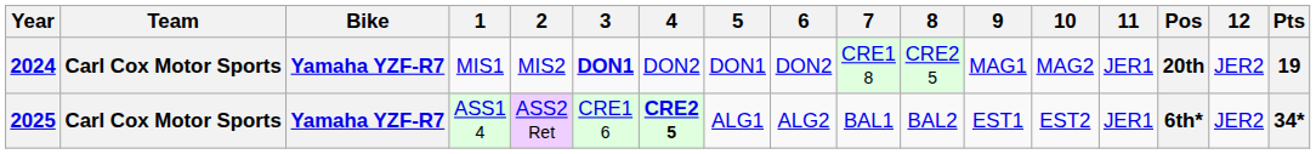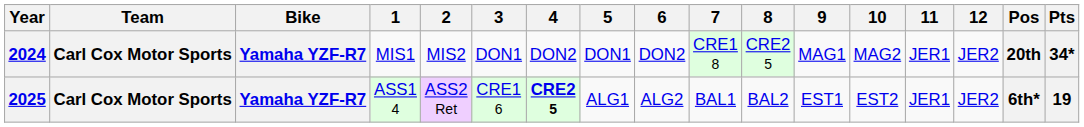columns swapped: 12 <-> Pos
2024 | 3: bold -> normal
2024 | Pts: 19 -> 34*
2025 | Pts: 34* -> 19
